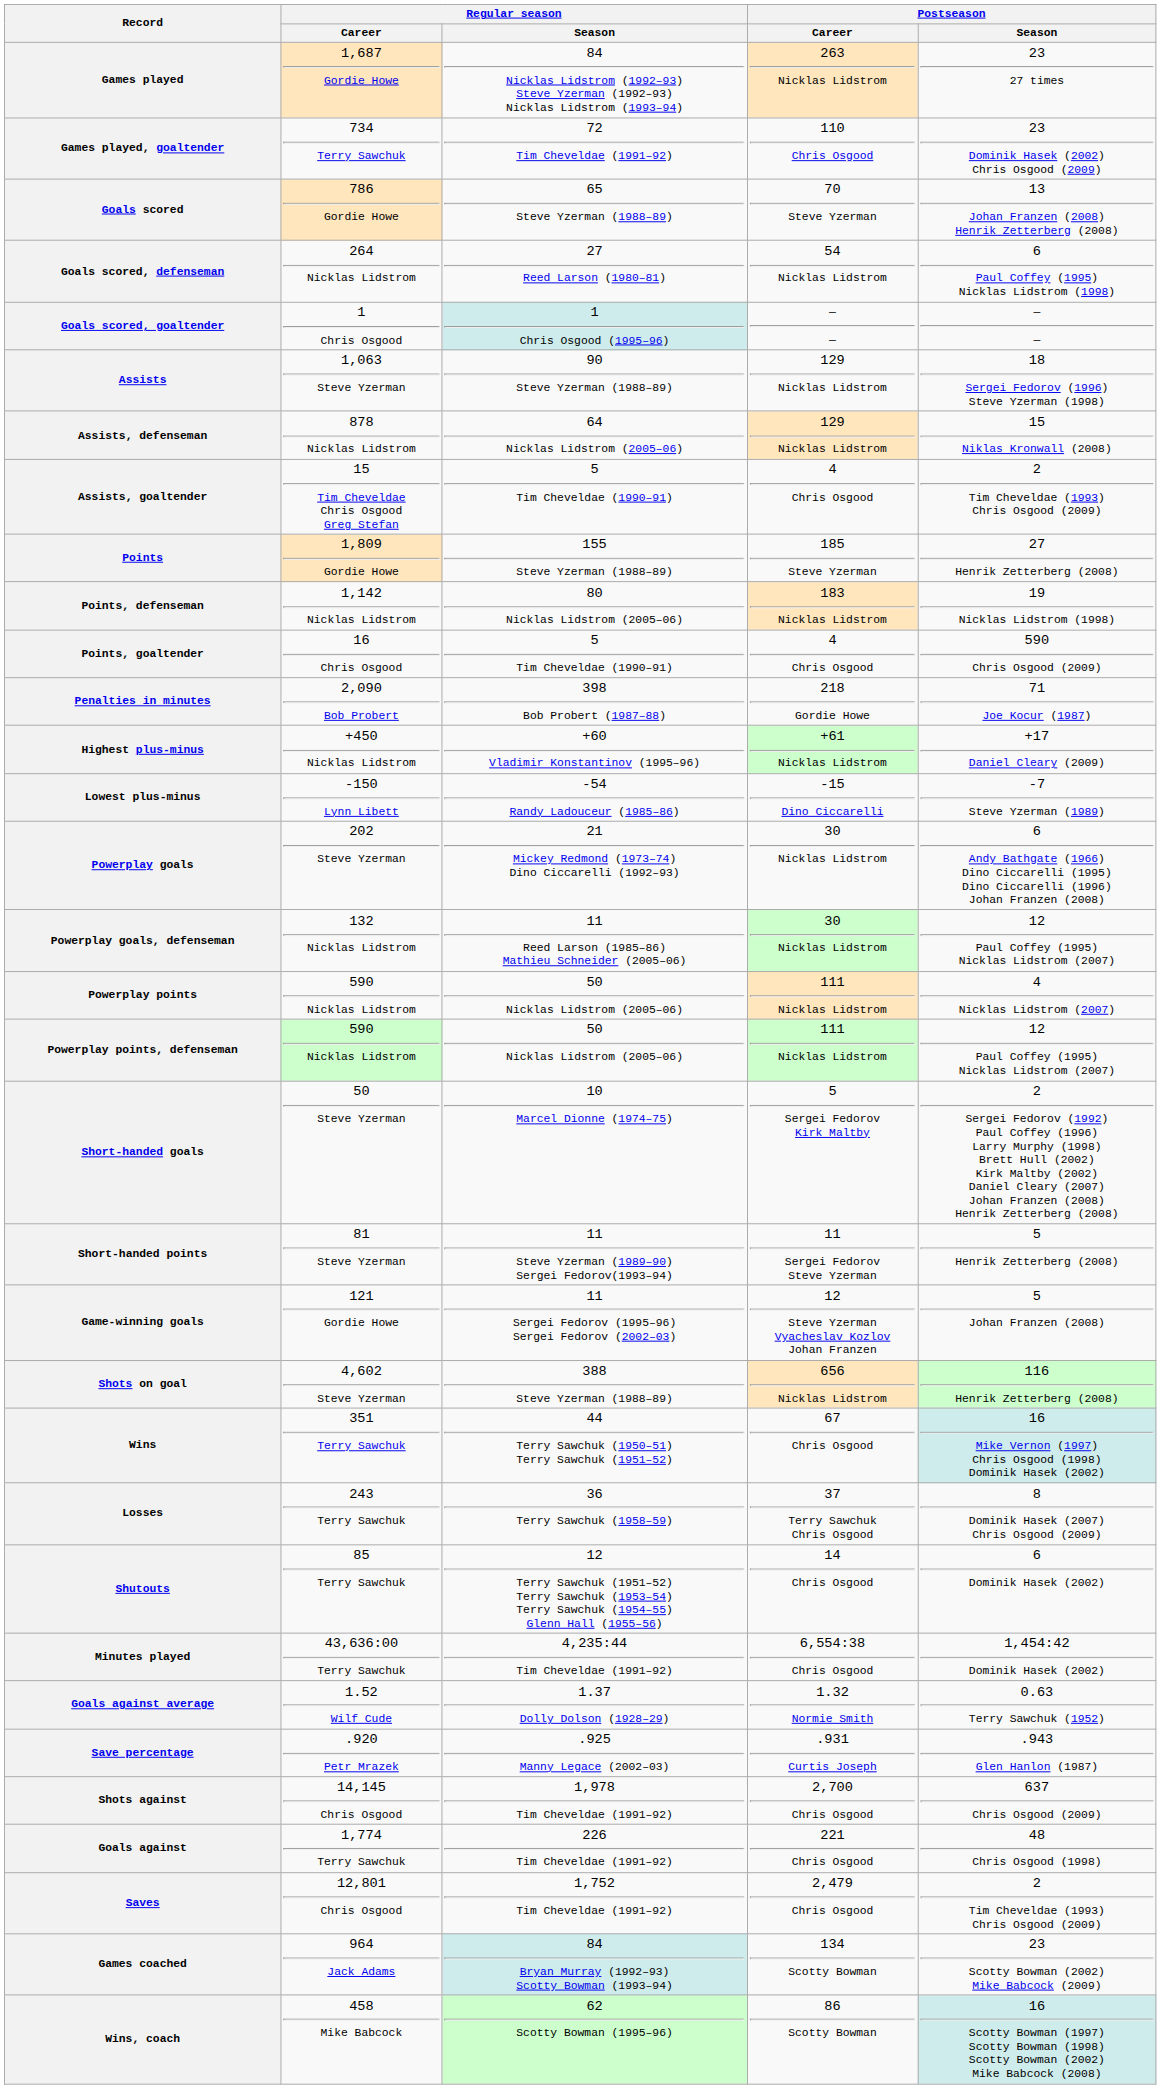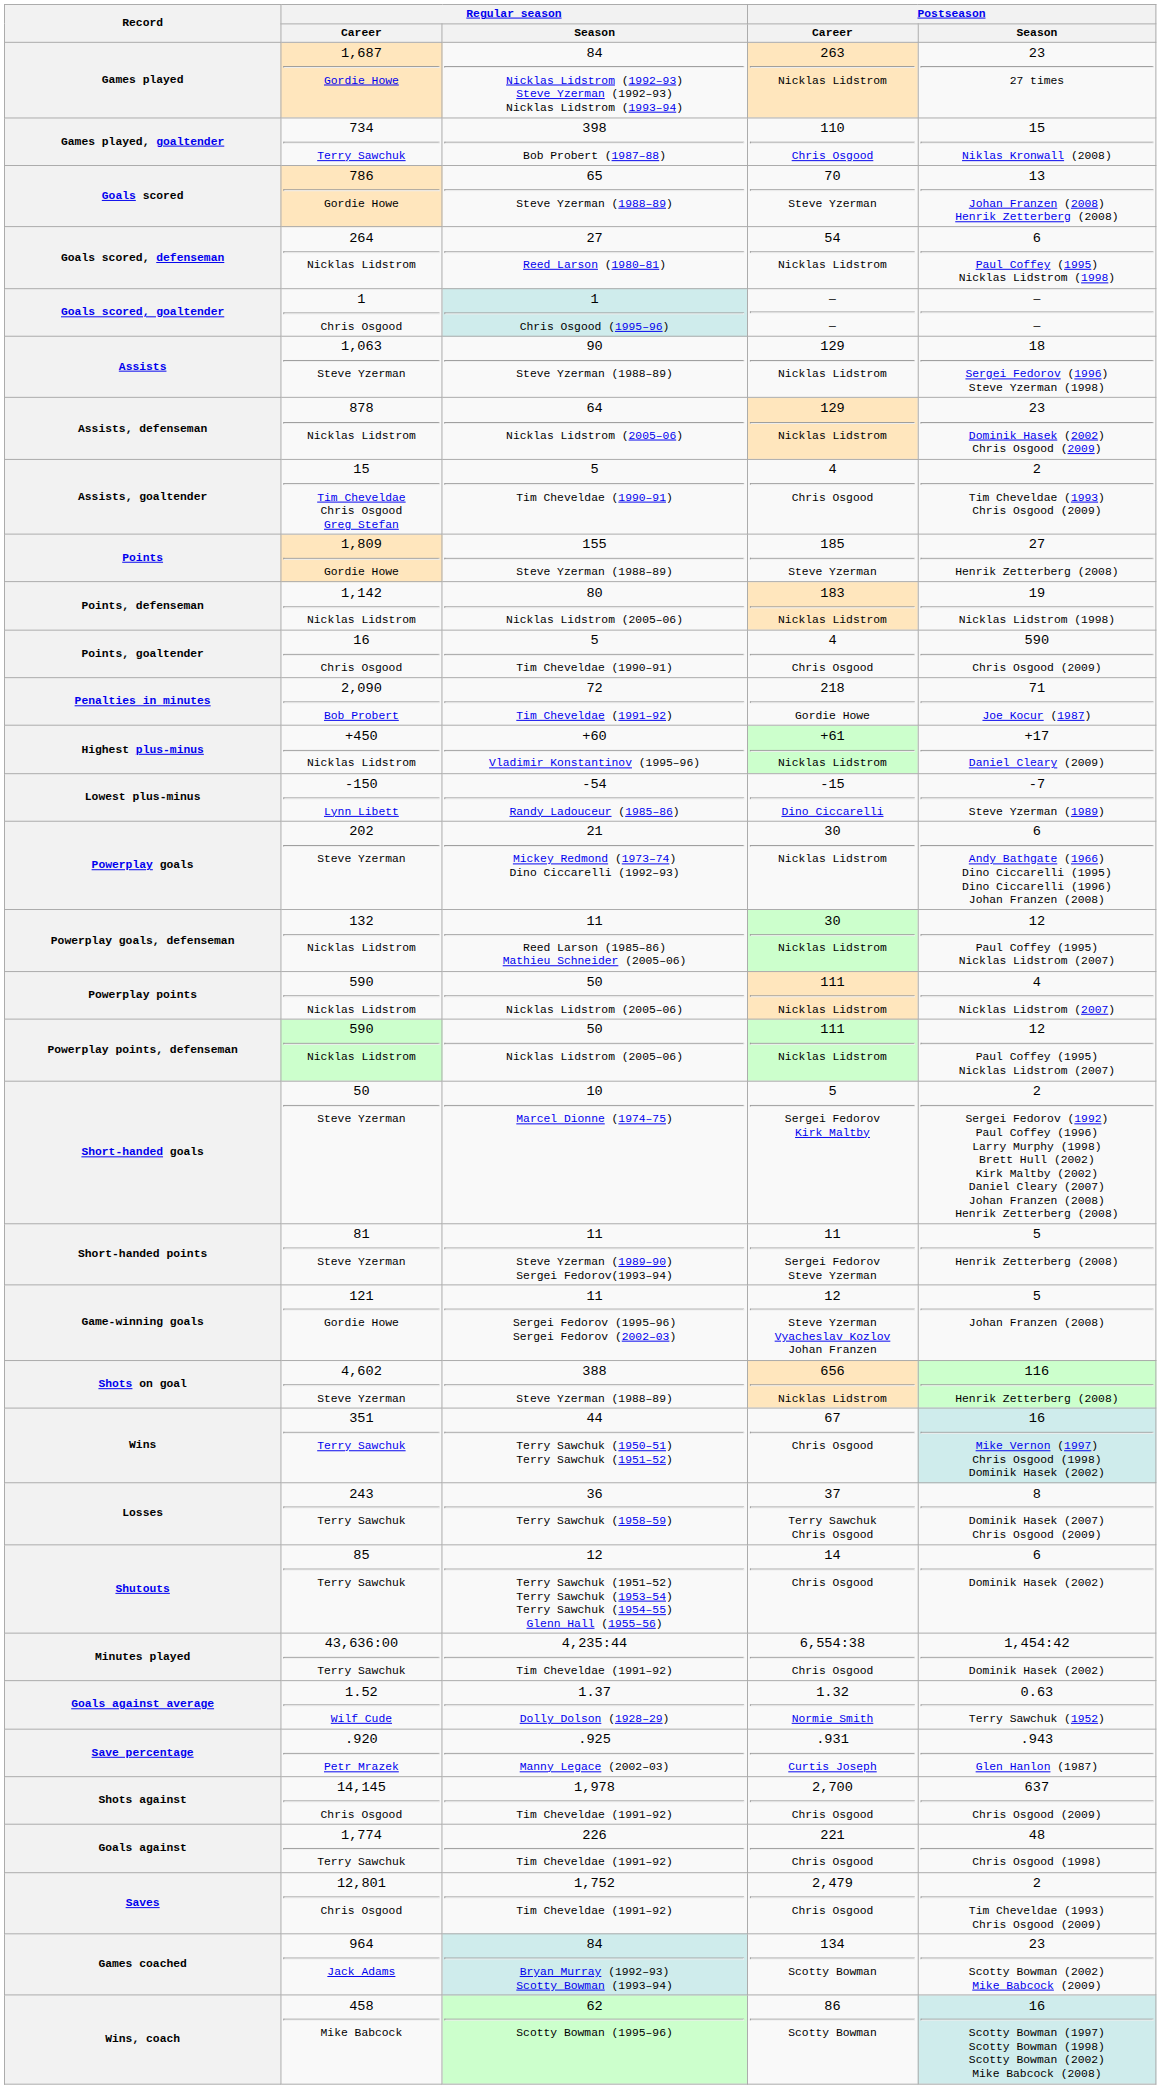Games played, goaltender | Regular season / Season: 72 Tim Cheveldae (1991–92) -> 398 Bob Probert (1987–88)
Games played, goaltender | Postseason / Season: 23 Dominik Hasek (2002) Chris Osgood (2009) -> 15 Niklas Kronwall (2008)
Assists, defenseman | Postseason / Season: 15 Niklas Kronwall (2008) -> 23 Dominik Hasek (2002) Chris Osgood (2009)
Penalties in minutes | Regular season / Season: 398 Bob Probert (1987–88) -> 72 Tim Cheveldae (1991–92)
